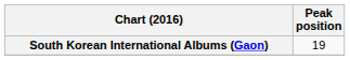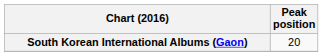South Korean International Albums (Gaon) | Peak position: 19 -> 20
